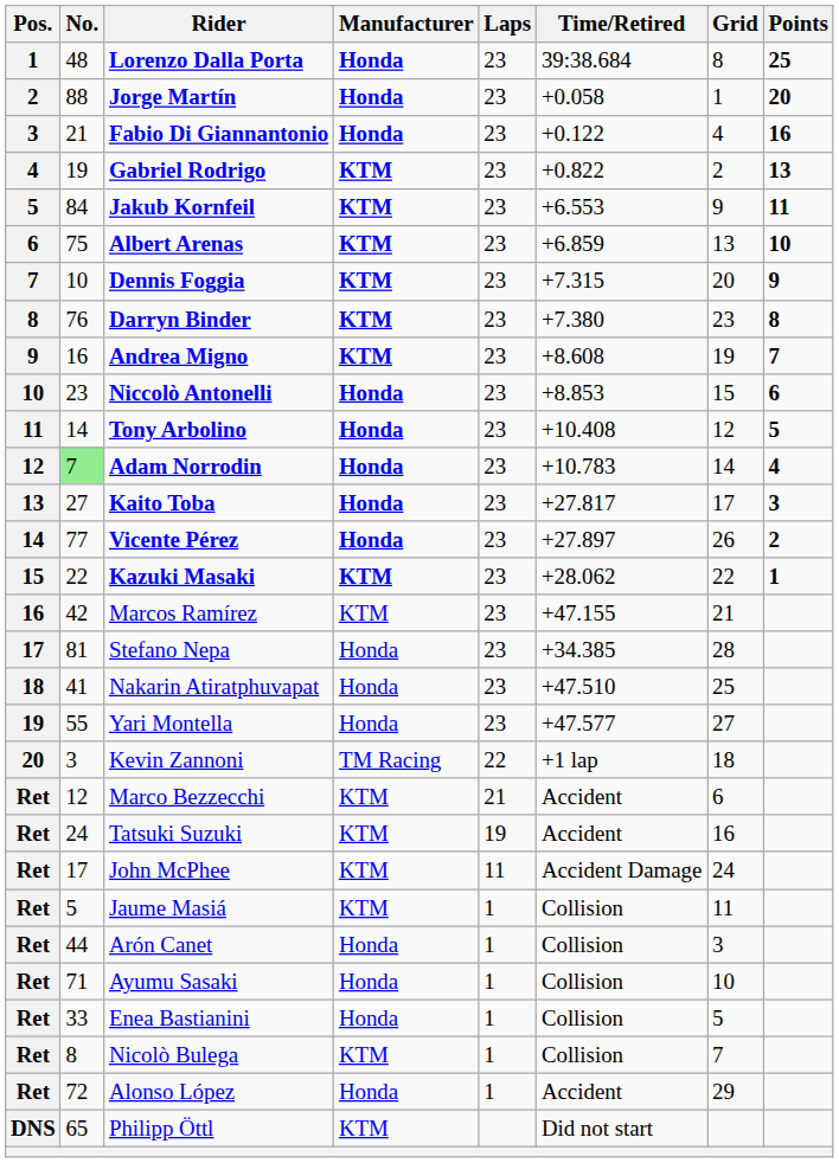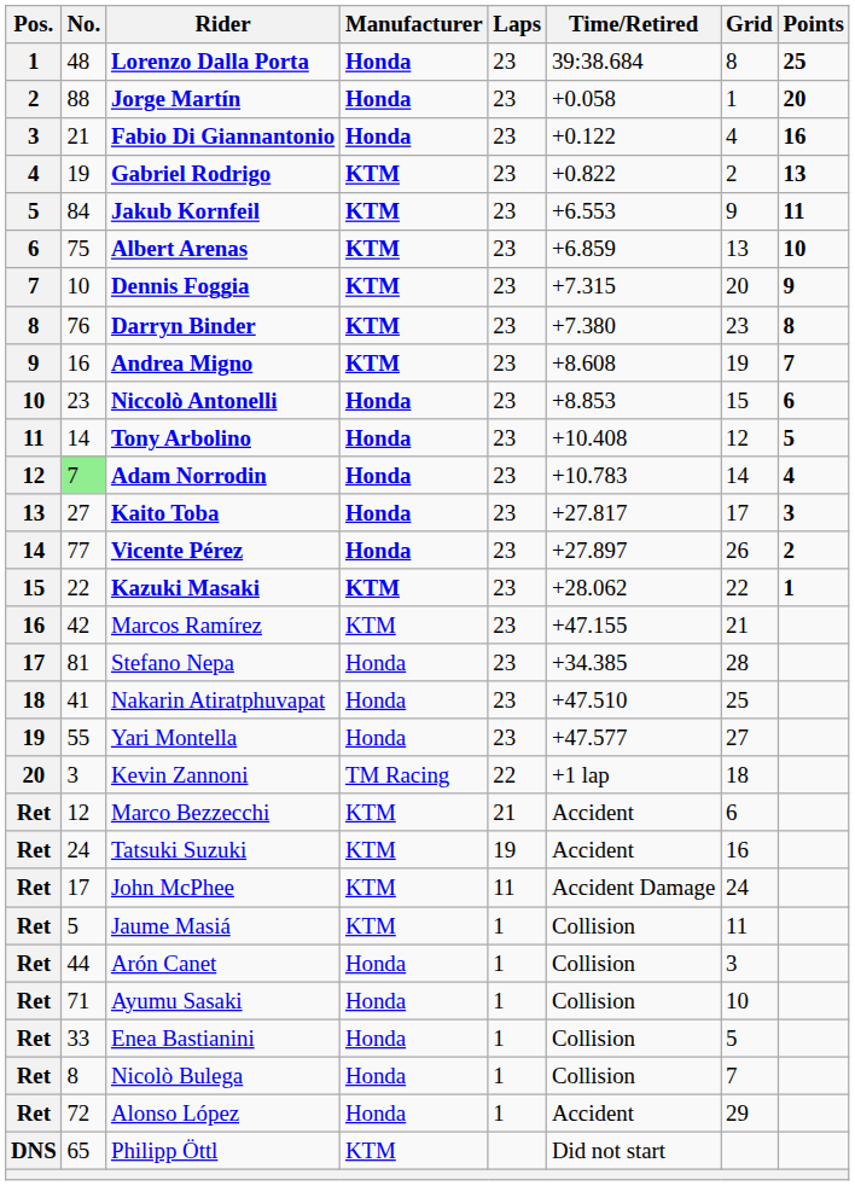Nicolò Bulega | Manufacturer: KTM -> Honda
